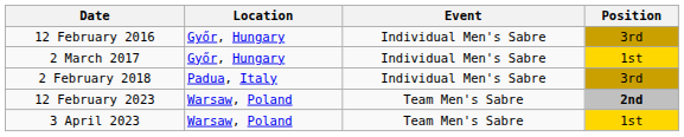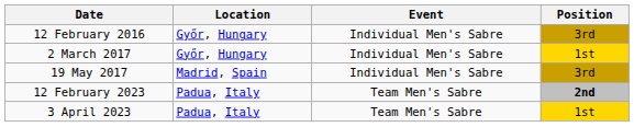+ row: 19 May 2017 | Madrid, Spain | Individual Men's Sabre | 3rd
- row: 2 February 2018 | Padua, Italy | Individual Men's Sabre | 3rd
12 February 2023 | Location: Warsaw, Poland -> Padua, Italy
3 April 2023 | Location: Warsaw, Poland -> Padua, Italy
